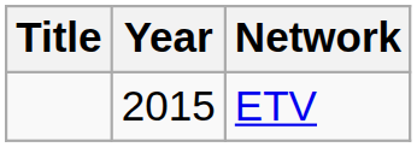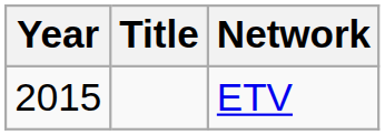columns swapped: Year <-> Title
